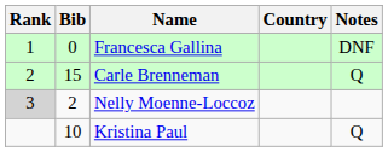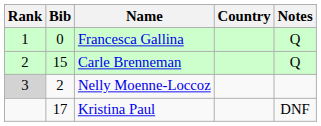Francesca Gallina | Notes: DNF -> Q
Kristina Paul | Bib: 10 -> 17
Kristina Paul | Notes: Q -> DNF
